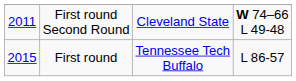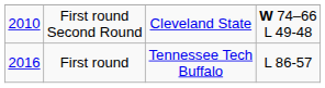First round Second Round | column 1: 2011 -> 2010
First round | column 1: 2015 -> 2016
